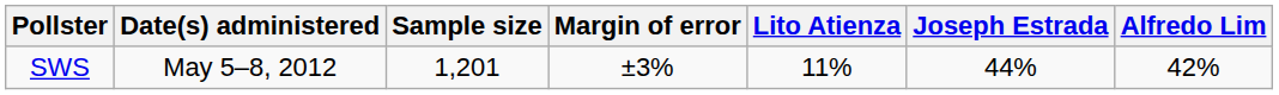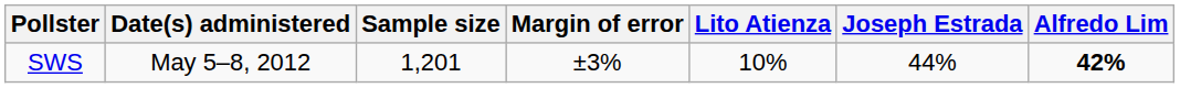SWS | Lito Atienza: 11% -> 10%
SWS | Alfredo Lim: normal -> bold
